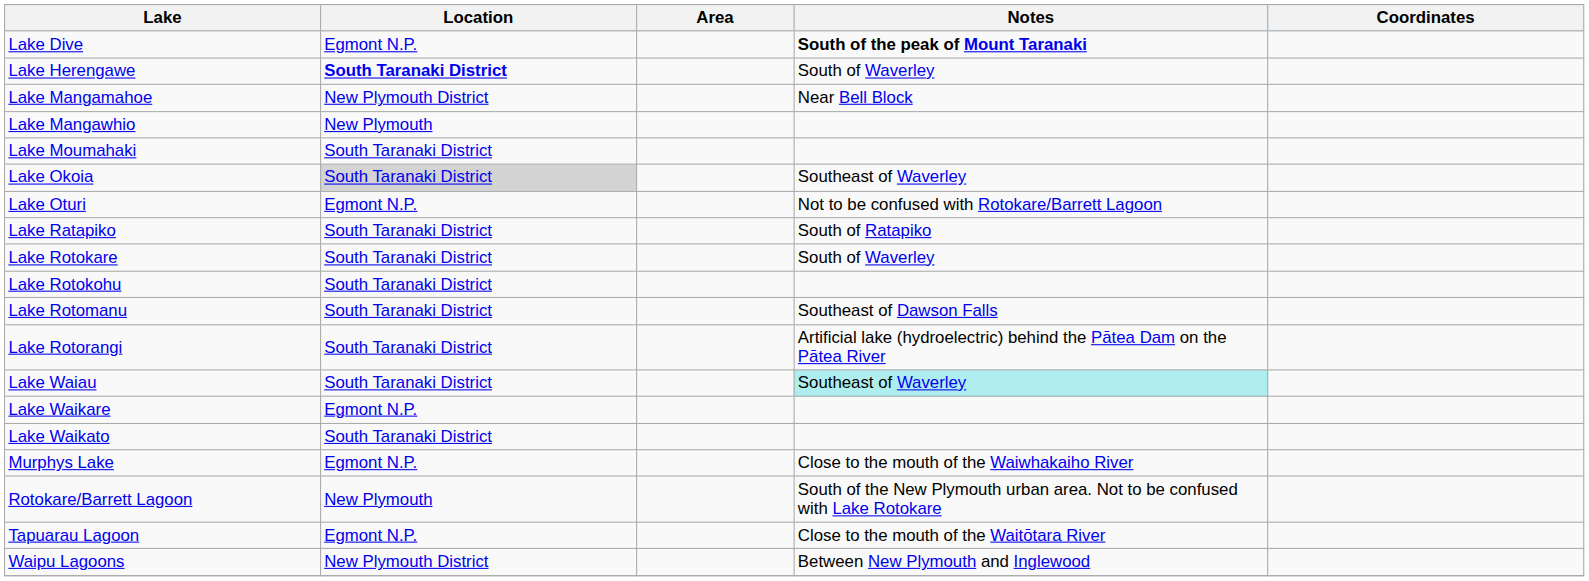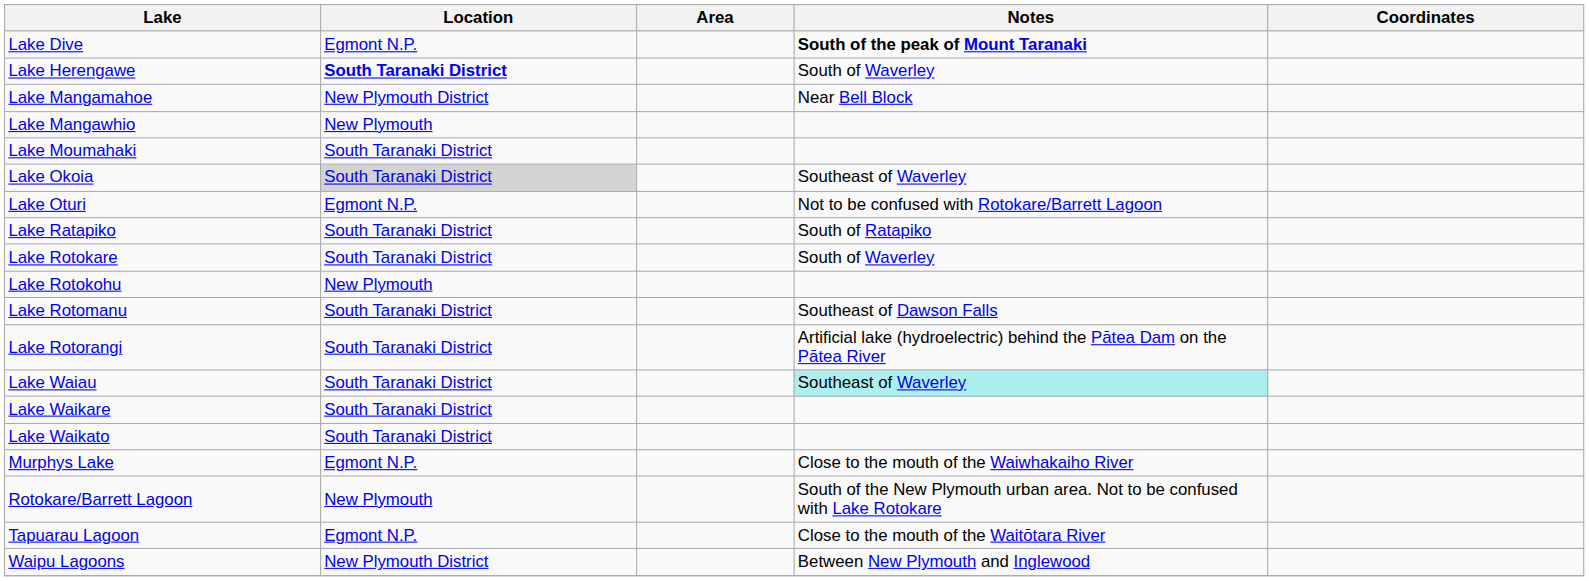Lake Rotokohu | Location: South Taranaki District -> New Plymouth
Lake Waikare | Location: Egmont N.P. -> South Taranaki District
